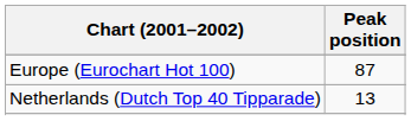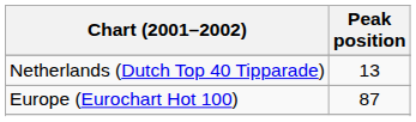rows swapped: Europe (Eurochart Hot 100) <-> Netherlands (Dutch Top 40 Tipparade)
